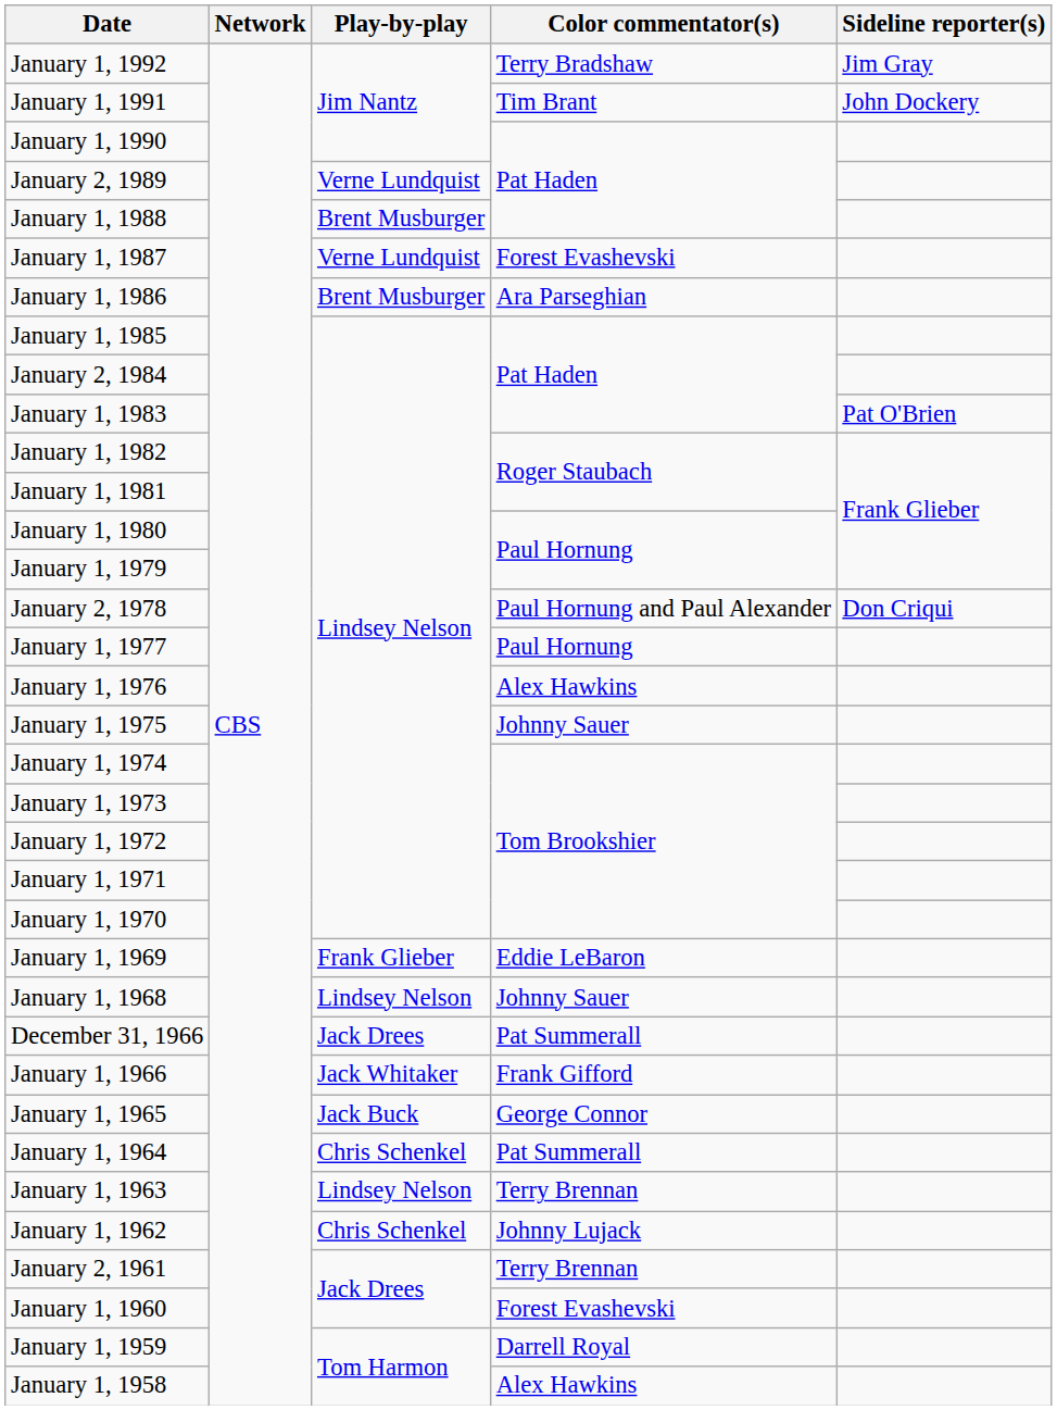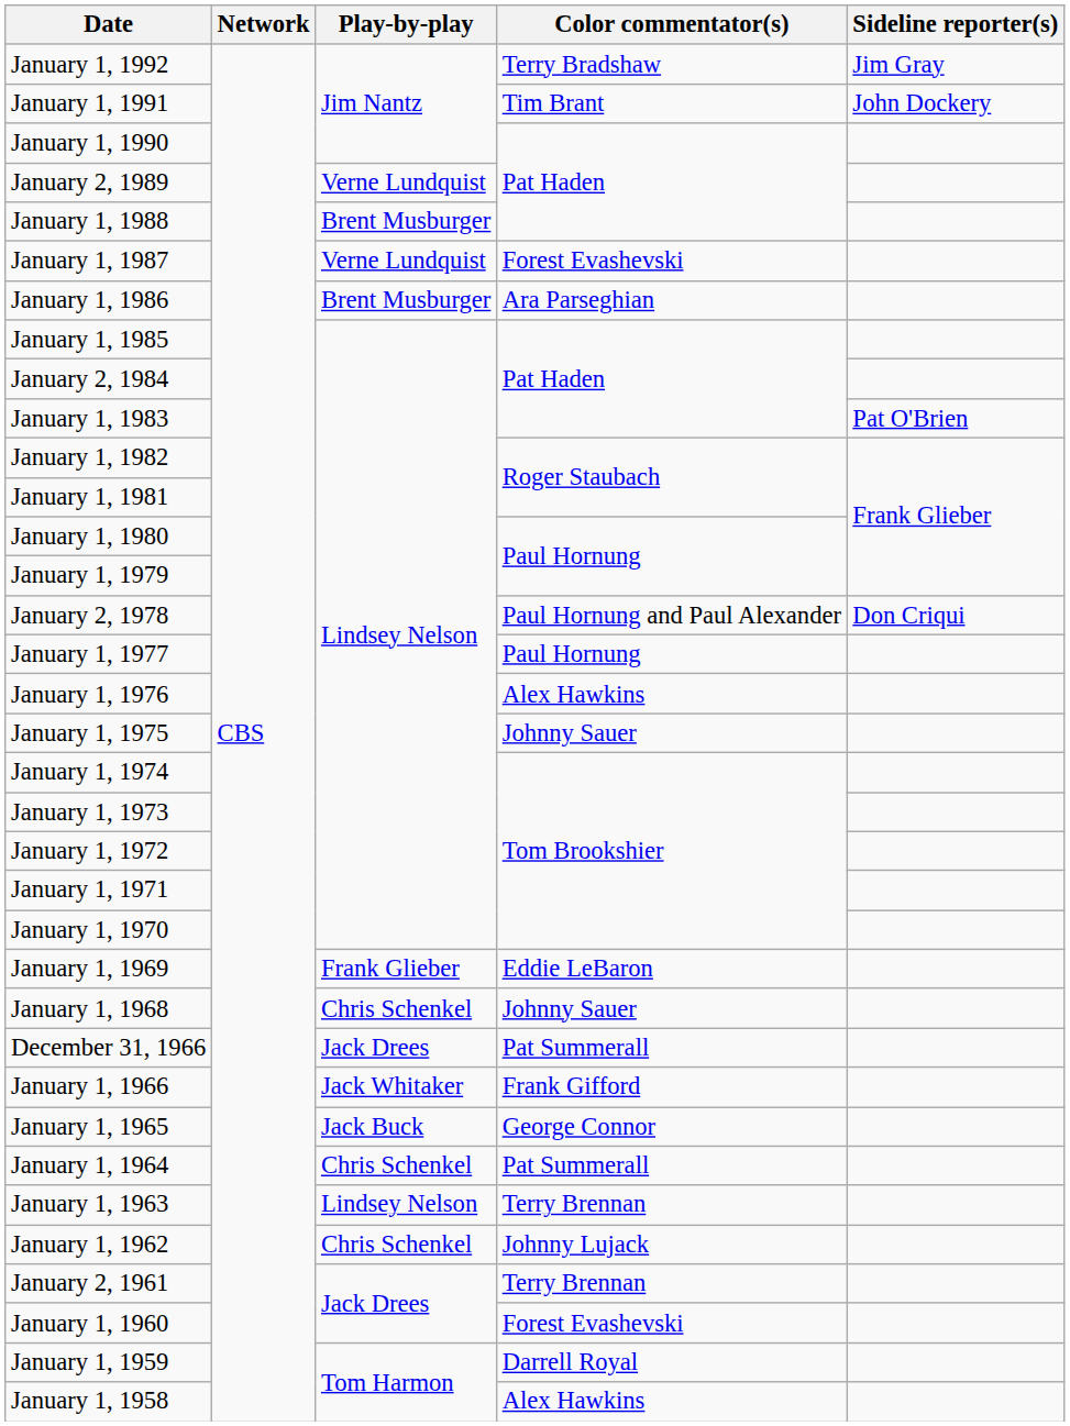January 1, 1968 | Play-by-play: Lindsey Nelson -> Chris Schenkel
